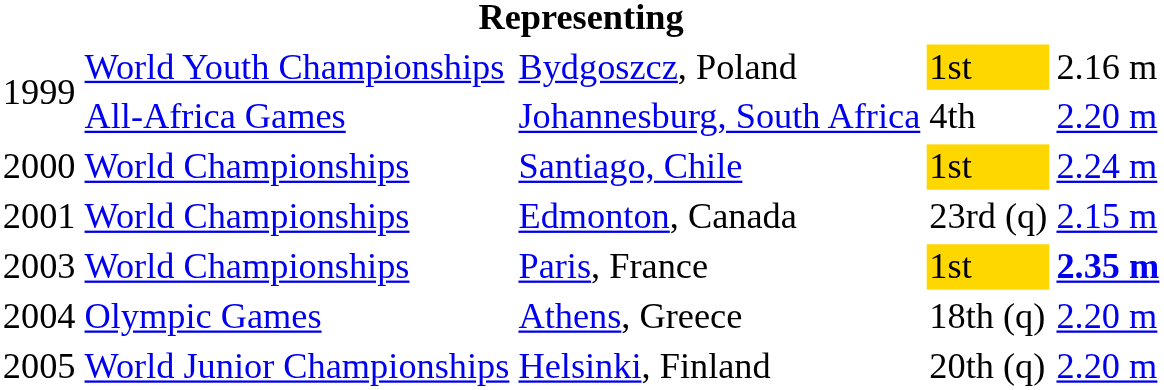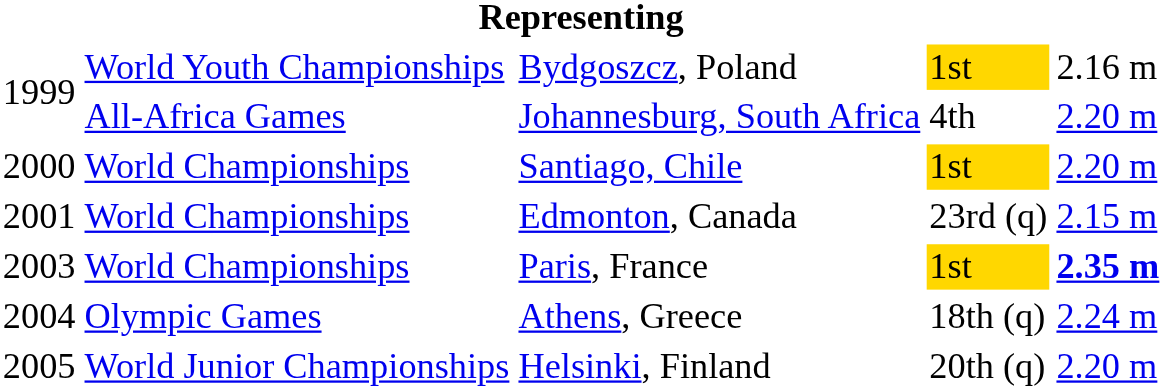Santiago, Chile | column 5: 2.24 m -> 2.20 m
Athens, Greece | column 5: 2.20 m -> 2.24 m
